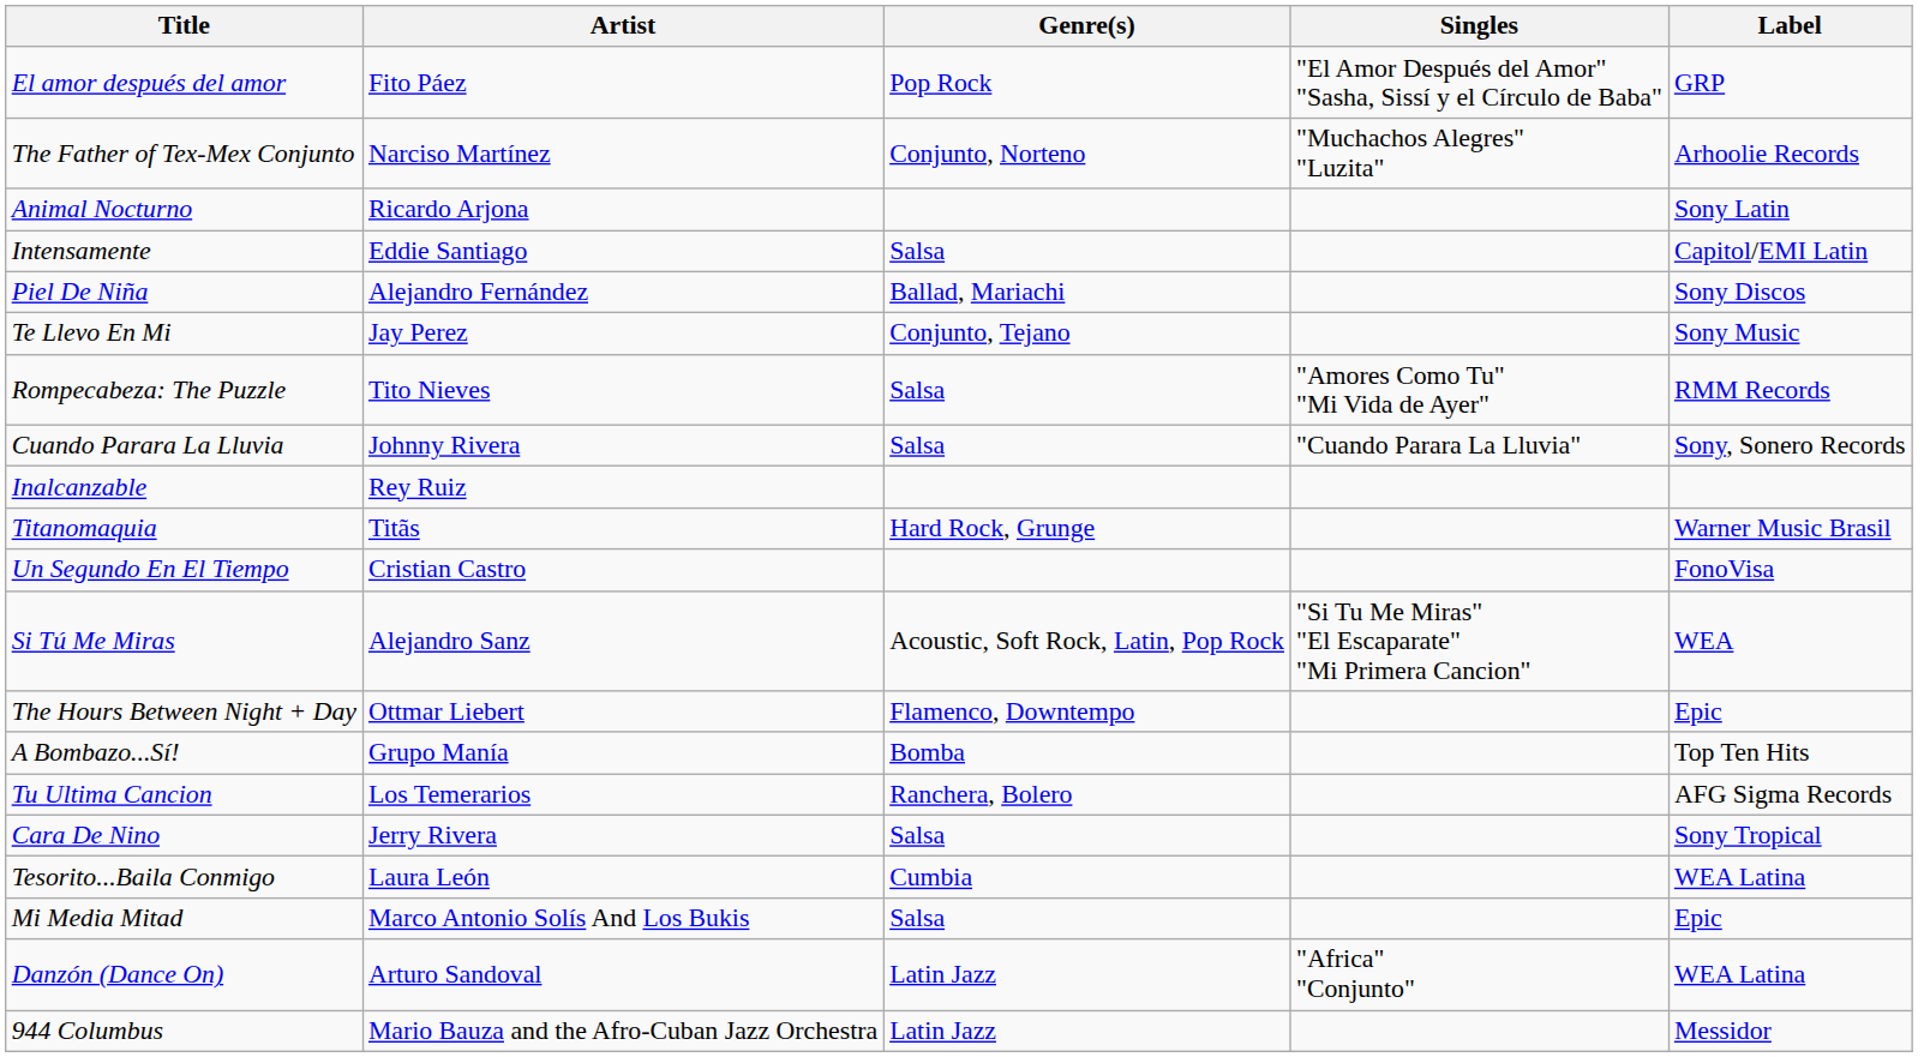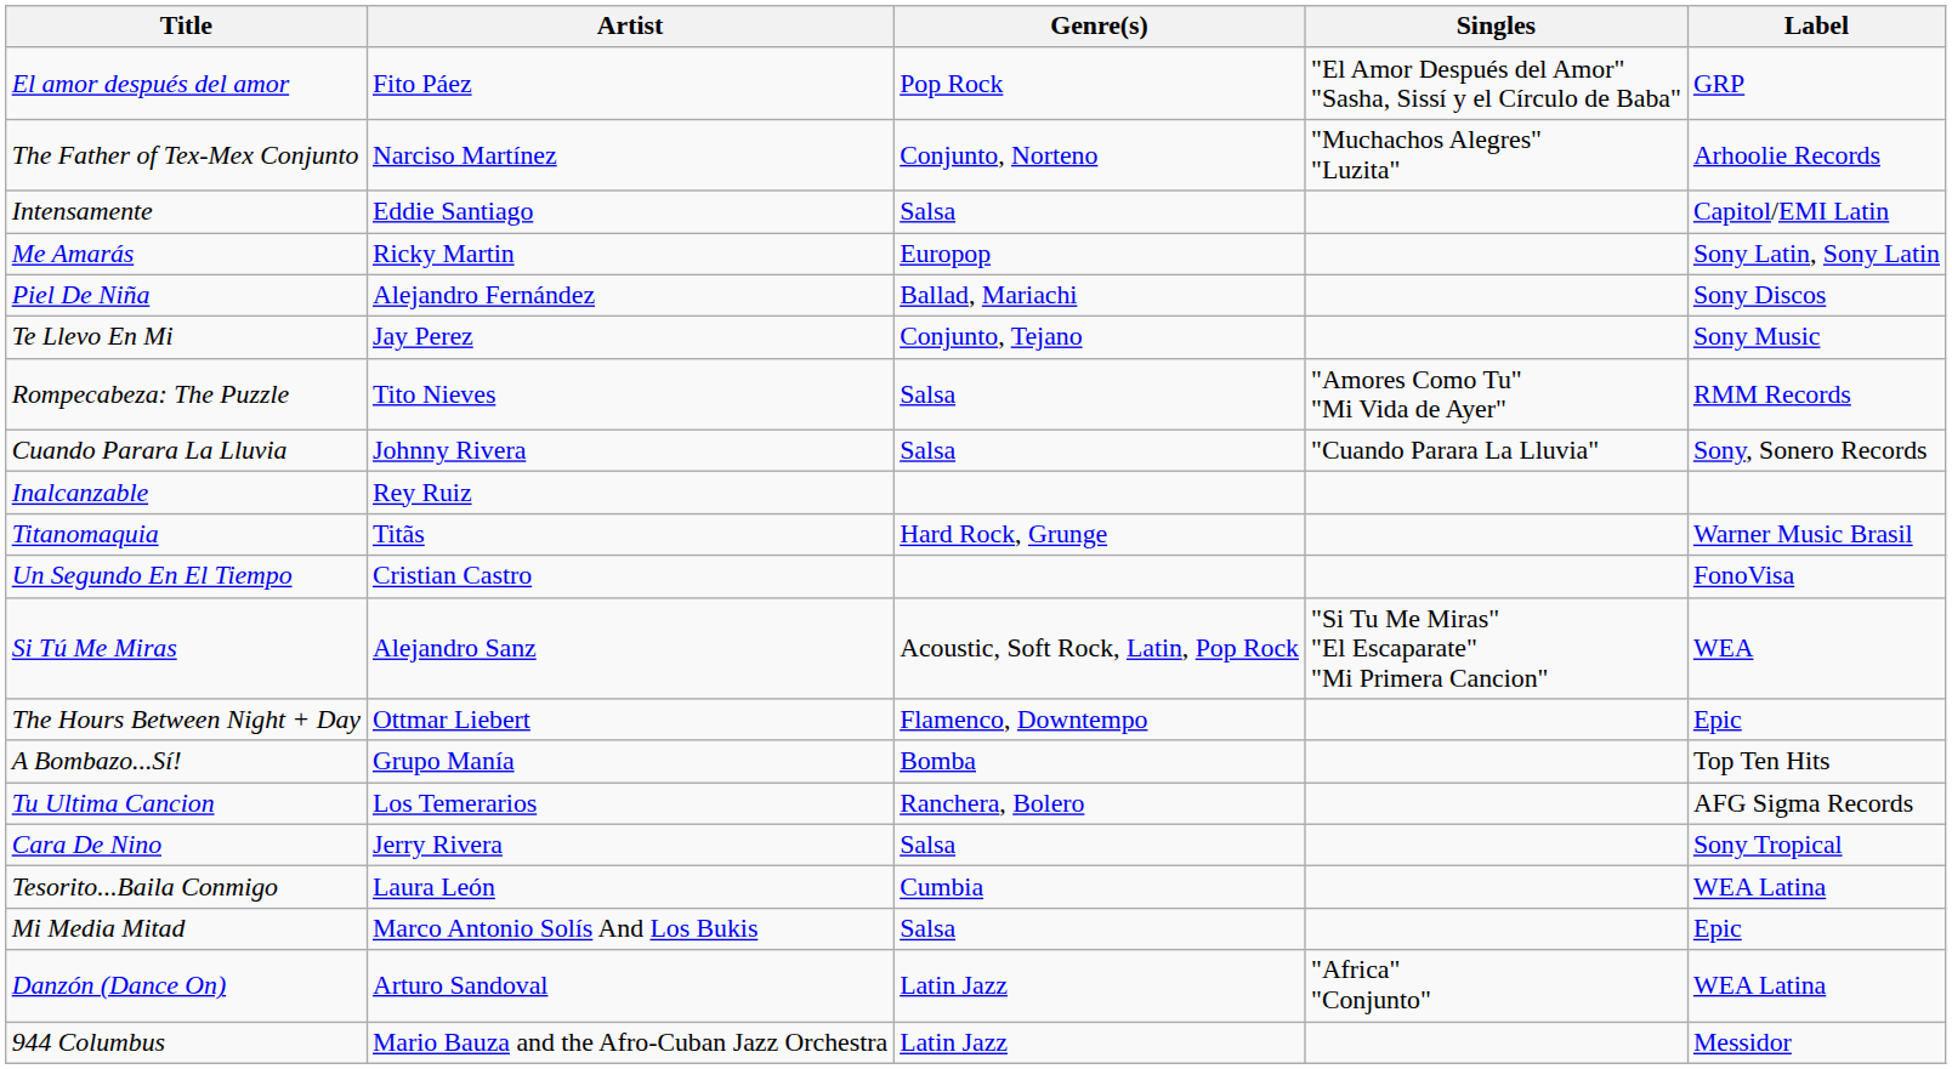- row: Animal Nocturno | Ricardo Arjona | Sony Latin
+ row: Me Amarás | Ricky Martin | Europop | Sony Latin, Sony Latin
